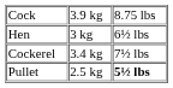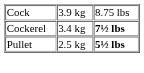- row: Hen | 3 kg | 6½ lbs
Cockerel | column 3: normal -> bold
